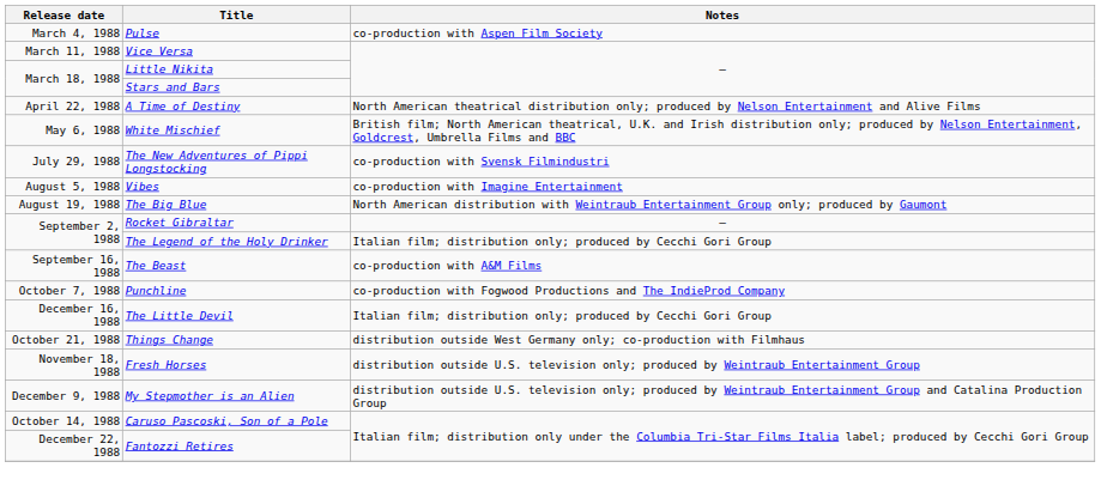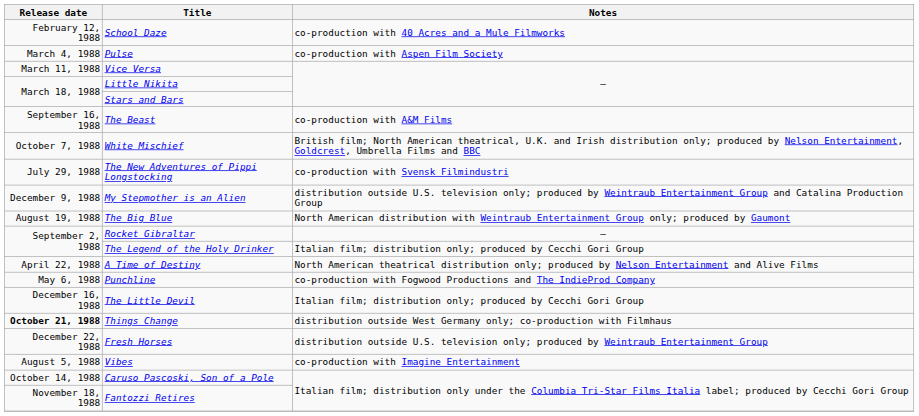+ row: February 12, 1988 | School Daze | co-production with 40 Acres and a Mule Filmworks
rows swapped: A Time of Destiny <-> The Beast
White Mischief | Release date: May 6, 1988 -> October 7, 1988
rows swapped: Vibes <-> My Stepmother is an Alien
Punchline | Release date: October 7, 1988 -> May 6, 1988
Things Change | Release date: normal -> bold
Fresh Horses | Release date: November 18, 1988 -> December 22, 1988
Fantozzi Retires | Release date: December 22, 1988 -> November 18, 1988
